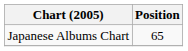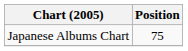Japanese Albums Chart | Position: 65 -> 75
